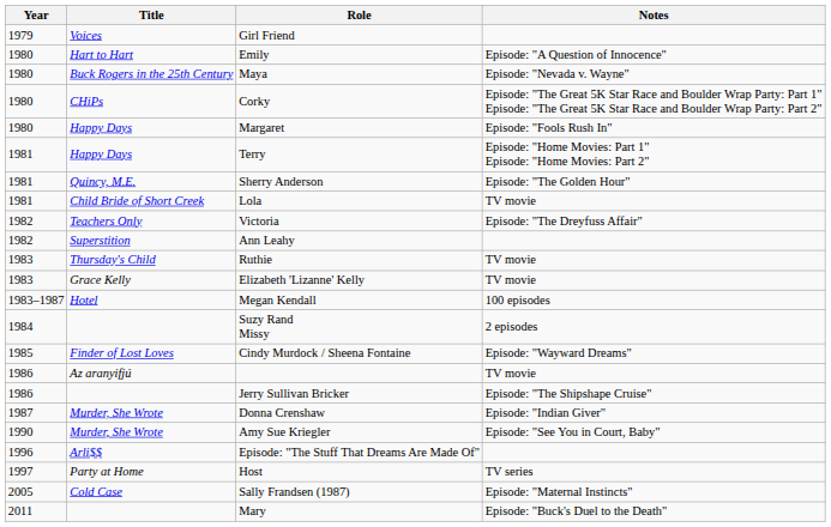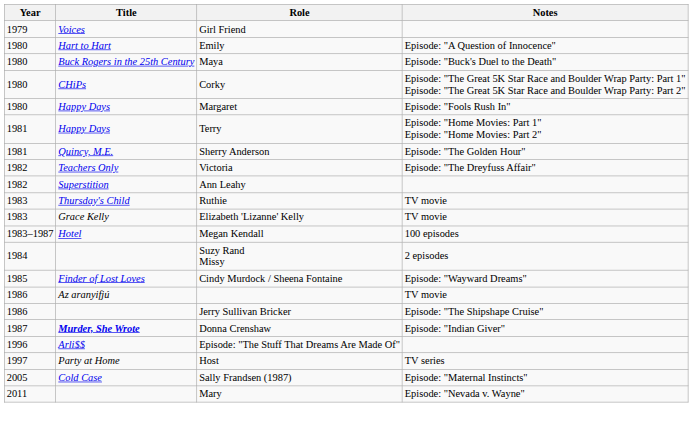Maya | Notes: Episode: "Nevada v. Wayne" -> Episode: "Buck's Duel to the Death"
- row: 1981 | Child Bride of Short Creek | Lola | TV movie
Donna Crenshaw | Title: normal -> bold
- row: 1990 | Murder, She Wrote | Amy Sue Kriegler | Episode: "See You in Court, Baby"
Mary | Notes: Episode: "Buck's Duel to the Death" -> Episode: "Nevada v. Wayne"
